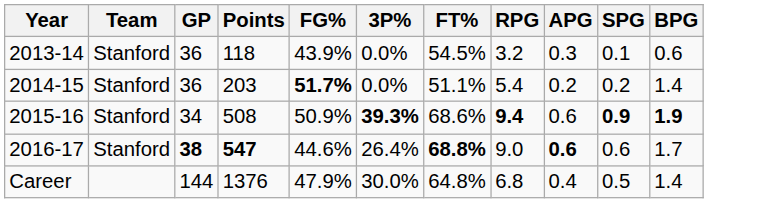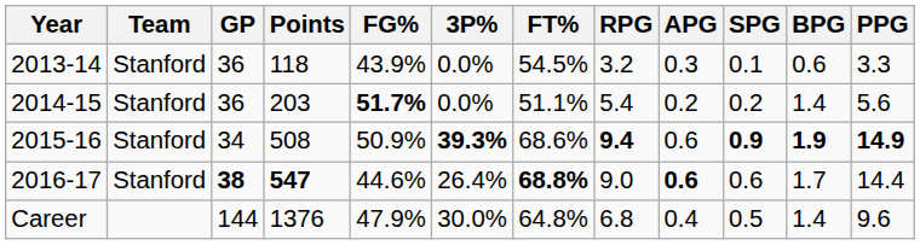+ column: PPG | 3.3 | 5.6 | 14.9 | 14.4 | 9.6
